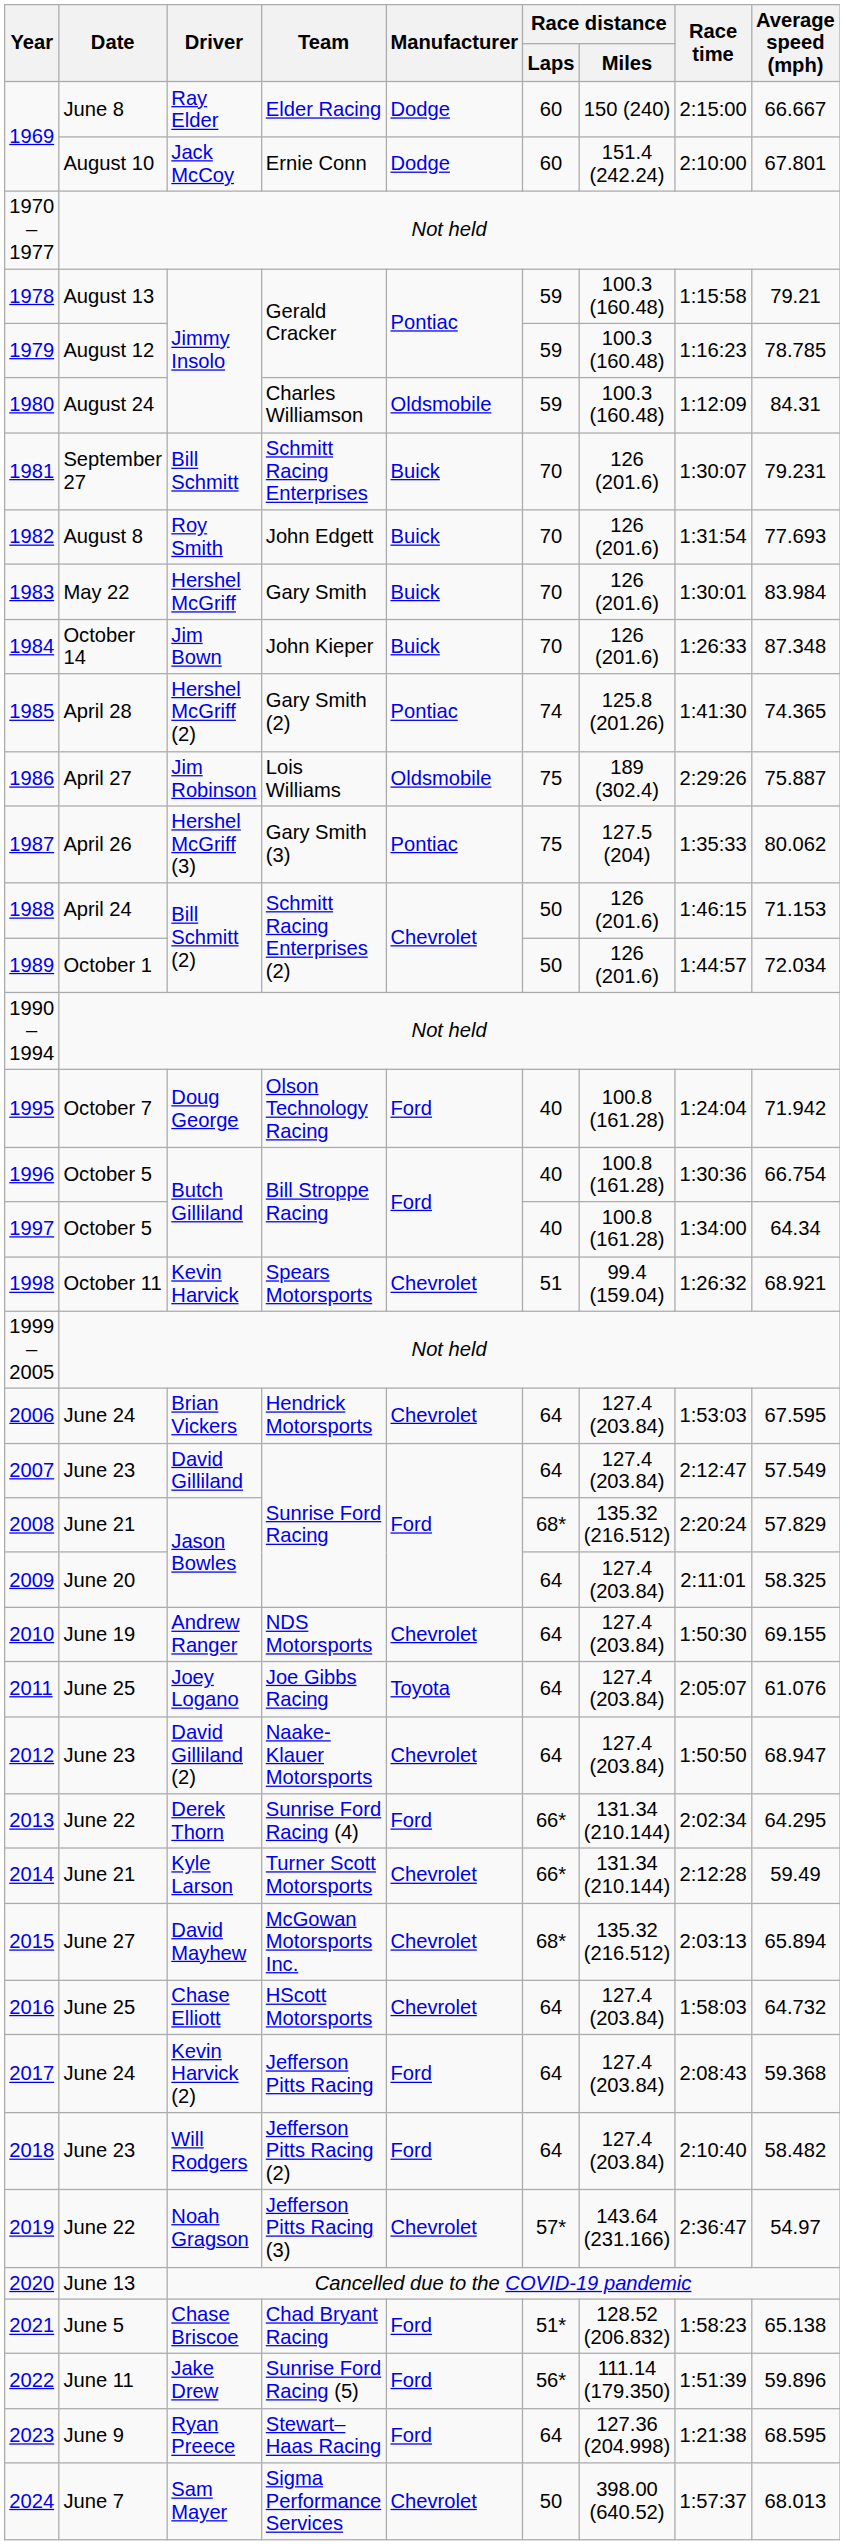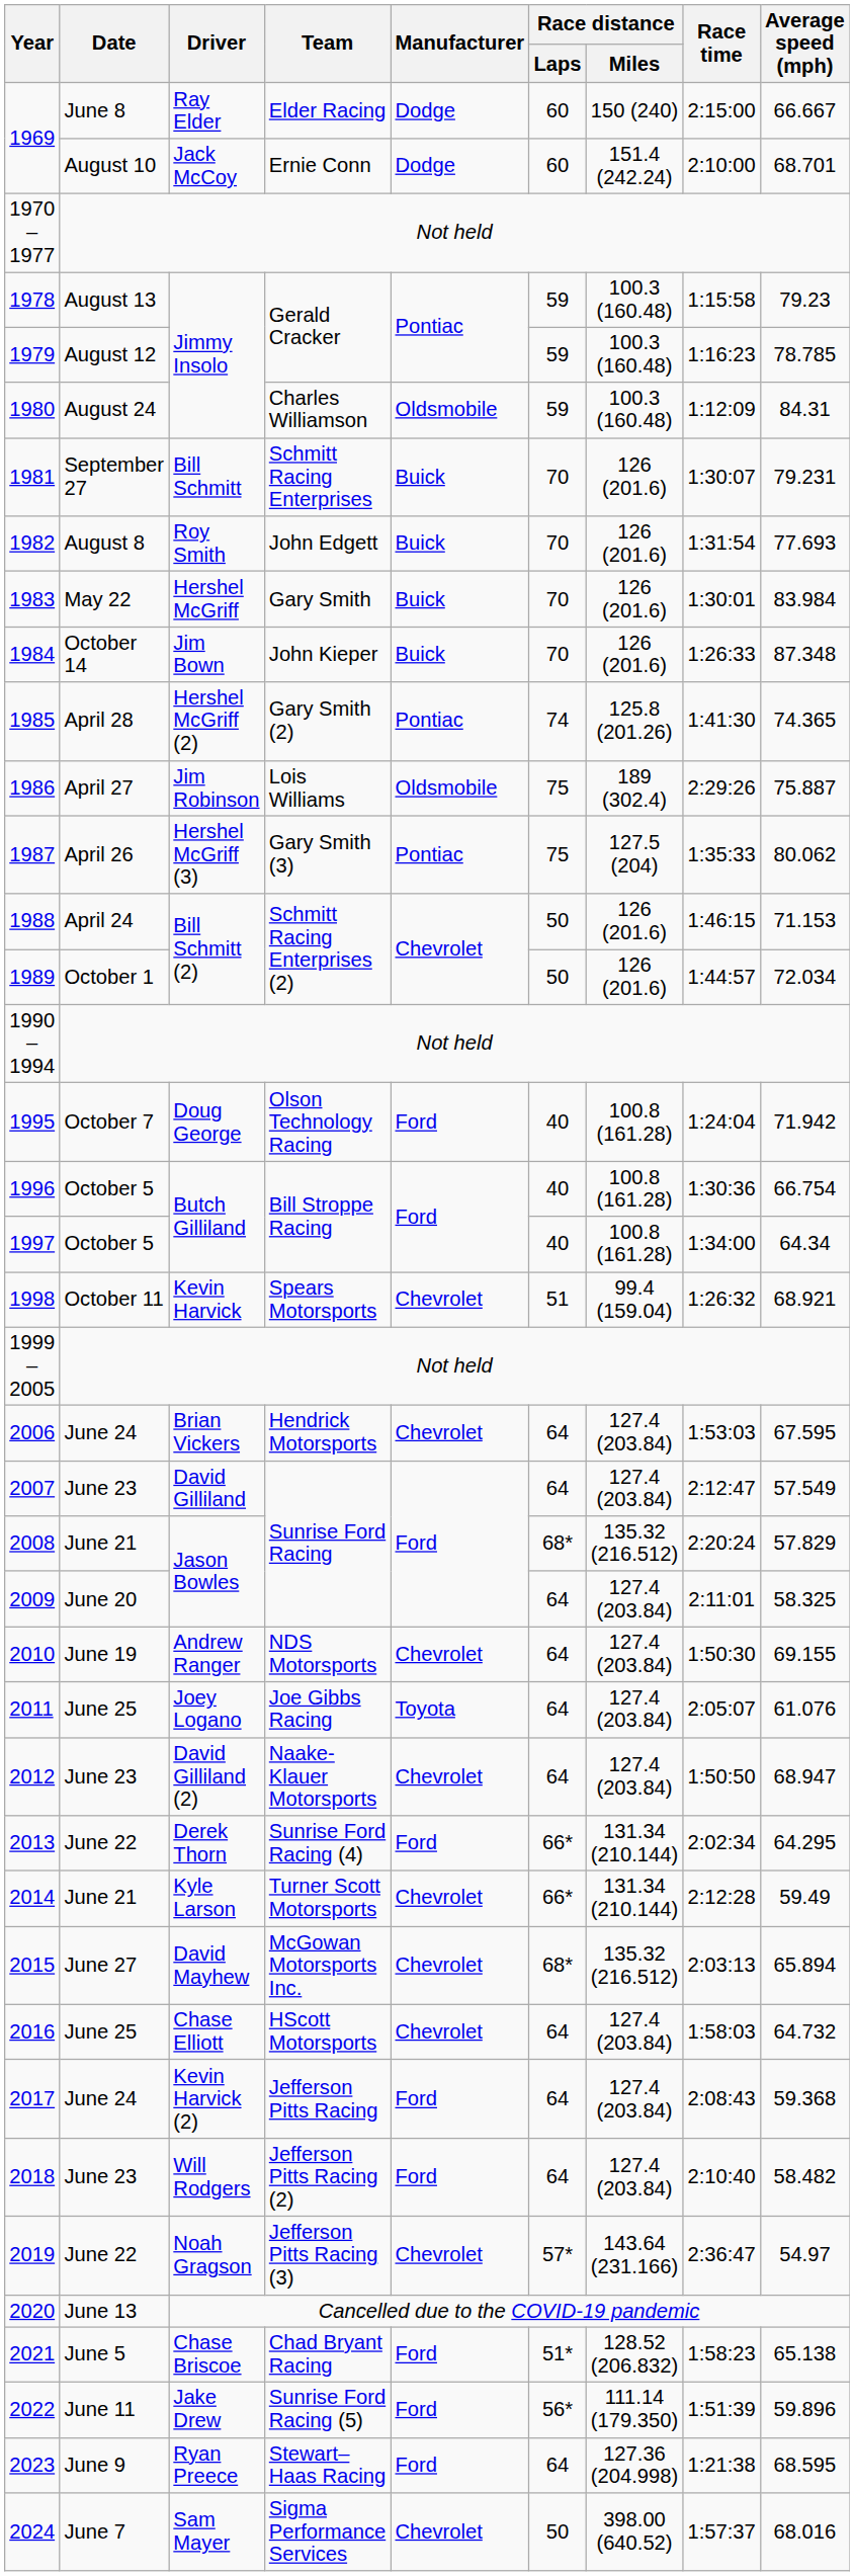1969 / Jack McCoy | Average speed (mph): 67.801 -> 68.701
1978 | Average speed (mph): 79.21 -> 79.23
2024 | Average speed (mph): 68.013 -> 68.016
